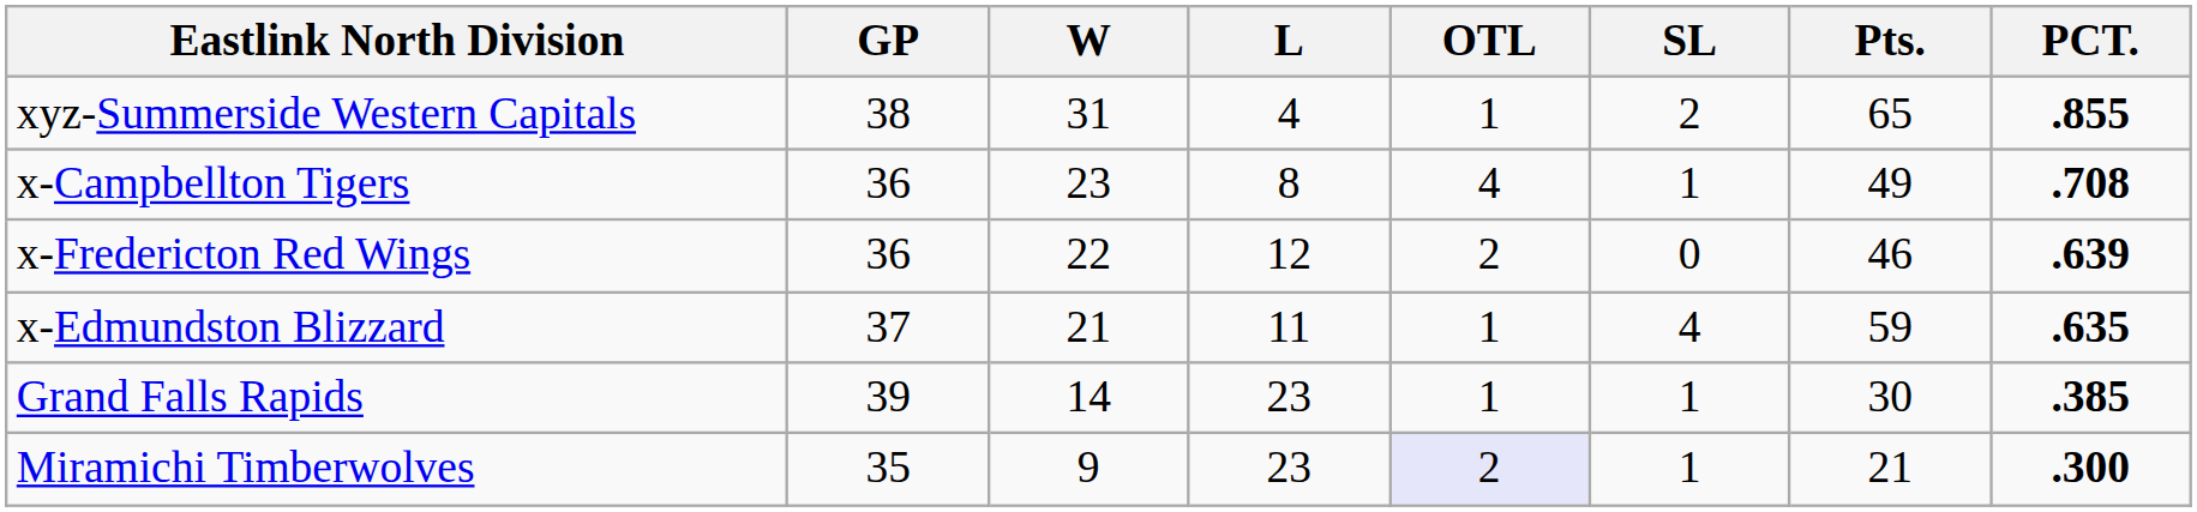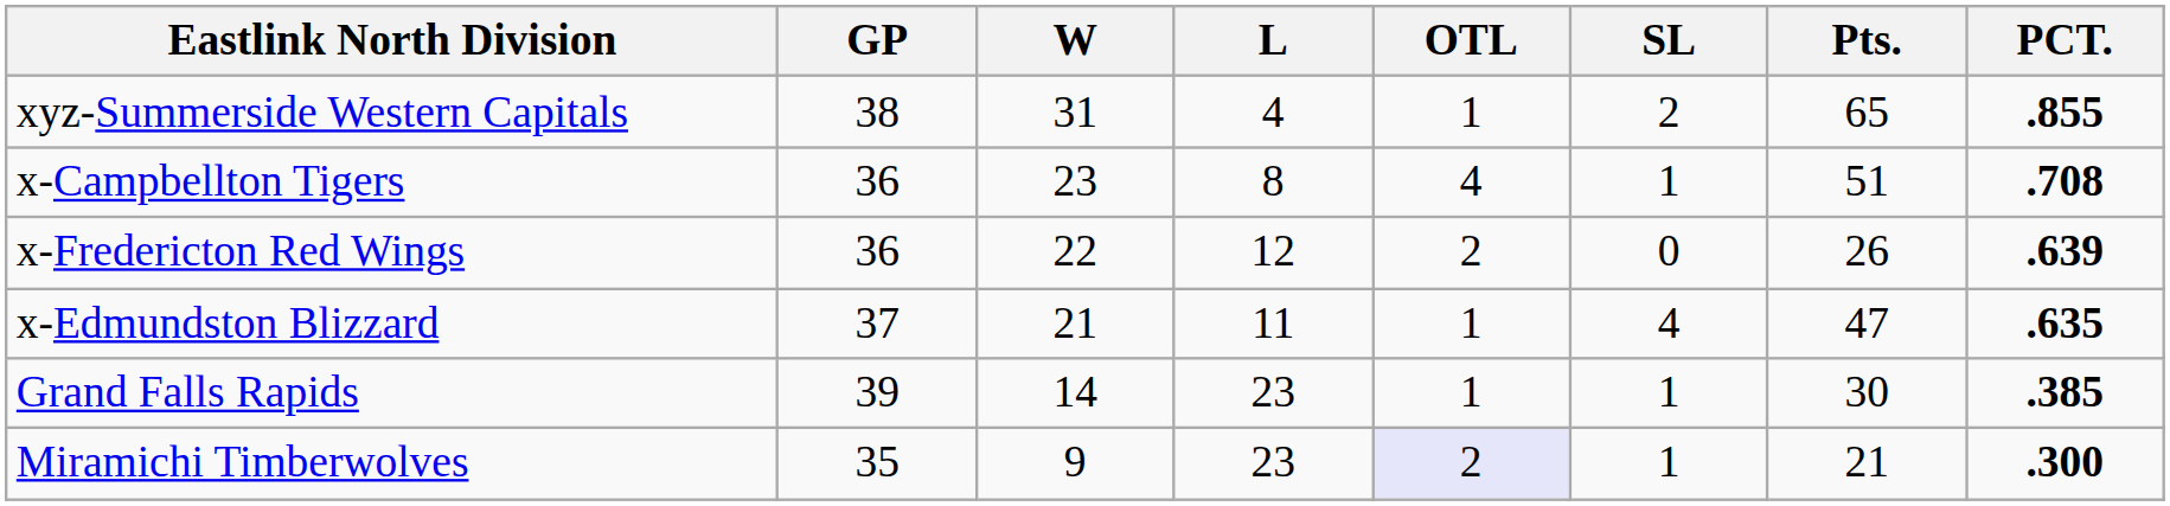x-Campbellton Tigers | Pts.: 49 -> 51
x-Fredericton Red Wings | Pts.: 46 -> 26
x-Edmundston Blizzard | Pts.: 59 -> 47
